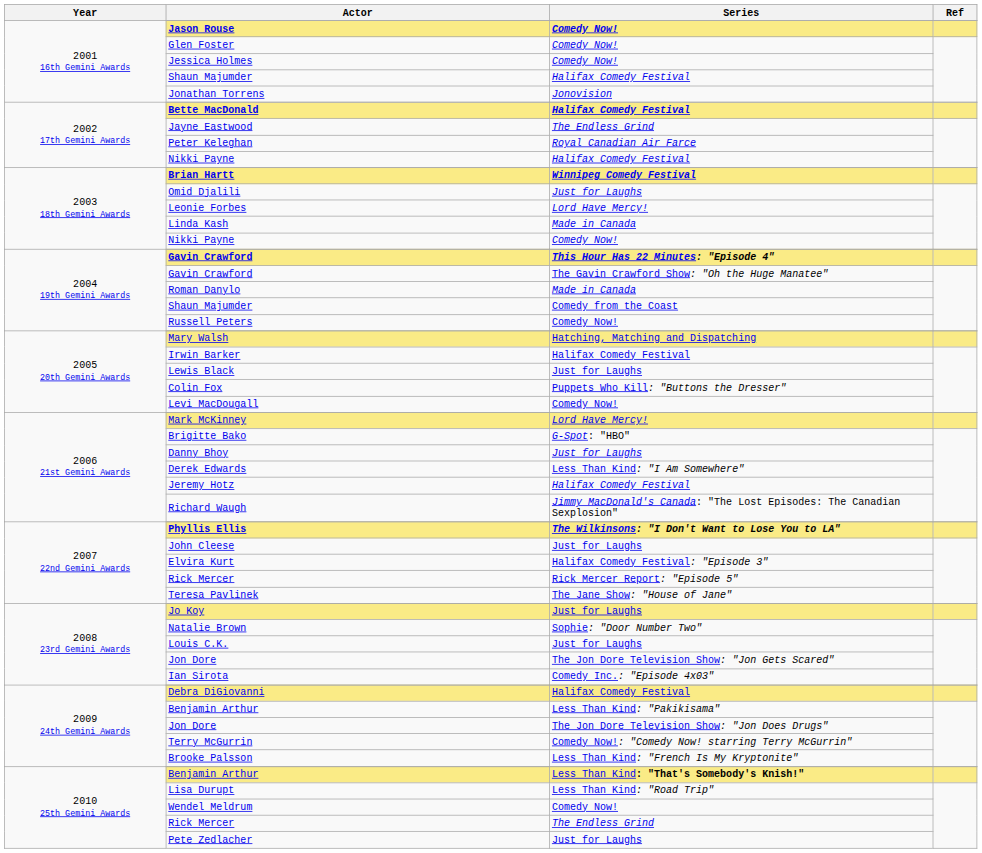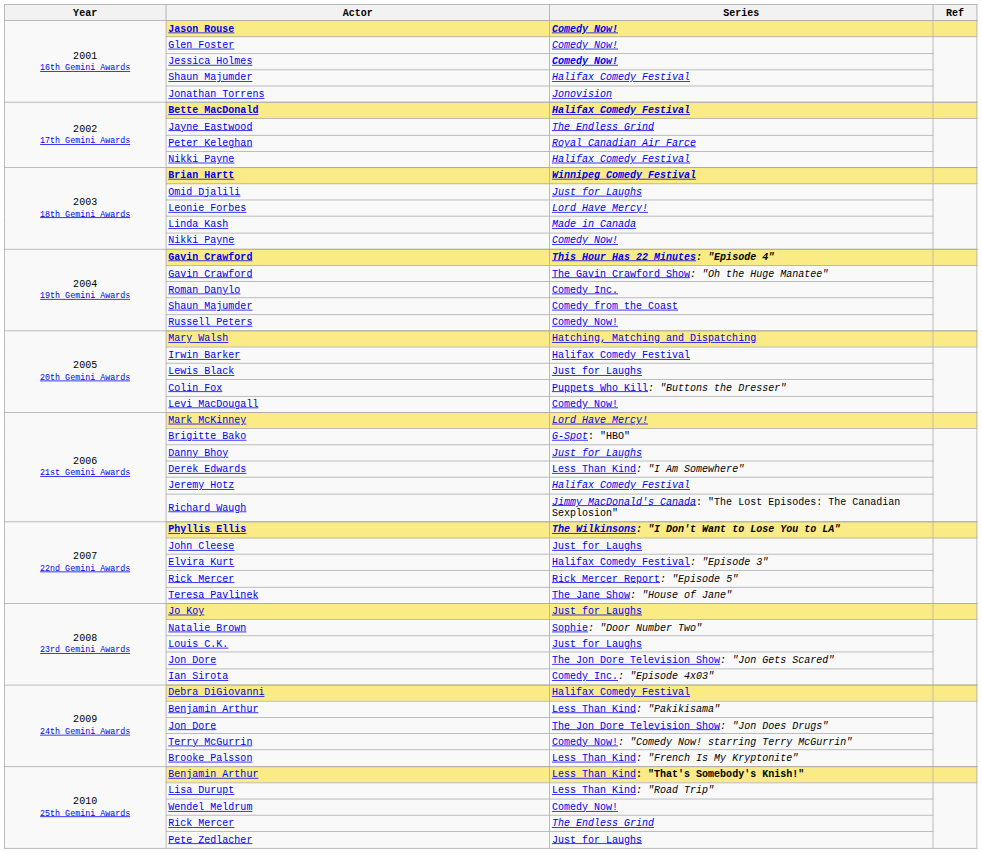Jessica Holmes | Series: normal -> bold
Roman Danylo | Series: Made in Canada -> Comedy Inc.
